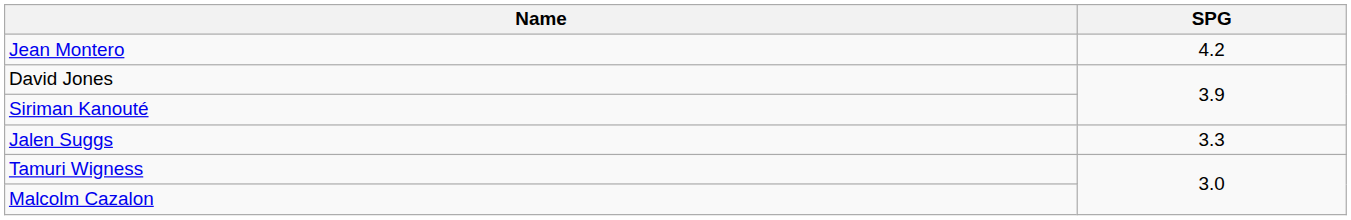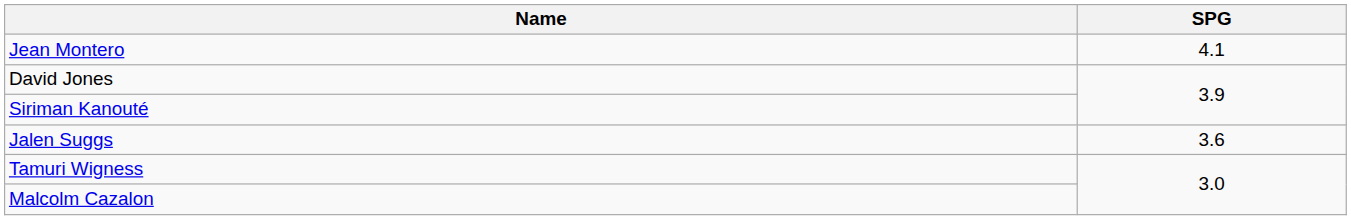Jean Montero | SPG: 4.2 -> 4.1
Jalen Suggs | SPG: 3.3 -> 3.6
